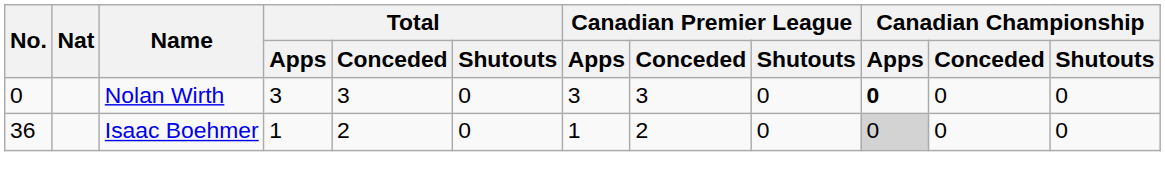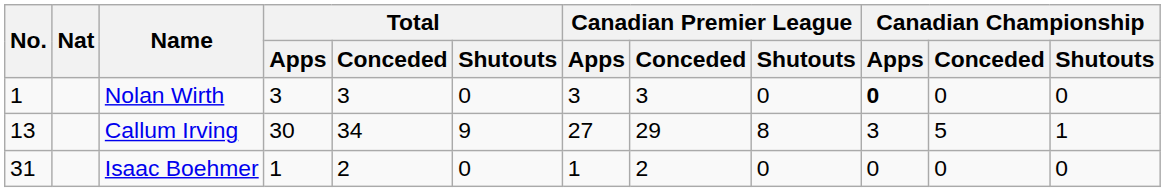Nolan Wirth | No.: 0 -> 1
+ row: 13 | Callum Irving | 30 | 34 | 9 | 27 | 29 | 8 | 3 | 5 | 1
Isaac Boehmer | No.: 36 -> 31
Isaac Boehmer | Canadian Championship / Apps: lightgrey background -> no background
